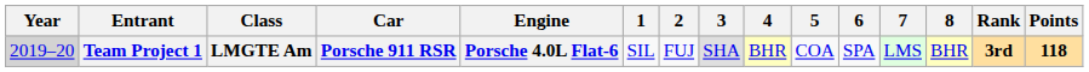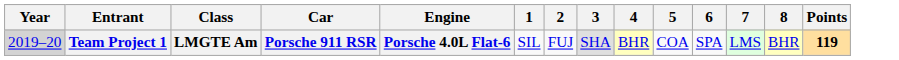- column: Rank | 3rd
Team Project 1 | Points: 118 -> 119
